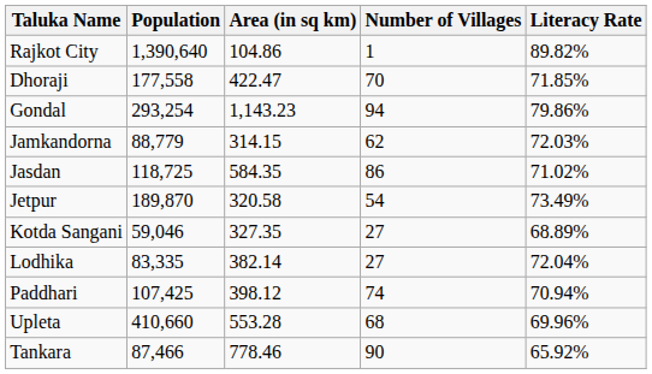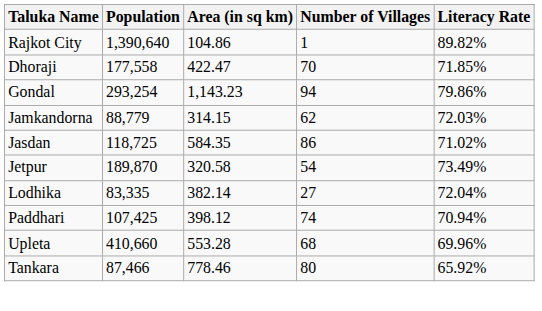- row: Kotda Sangani | 59,046 | 327.35 | 27 | 68.89%
Tankara | Number of Villages: 90 -> 80
